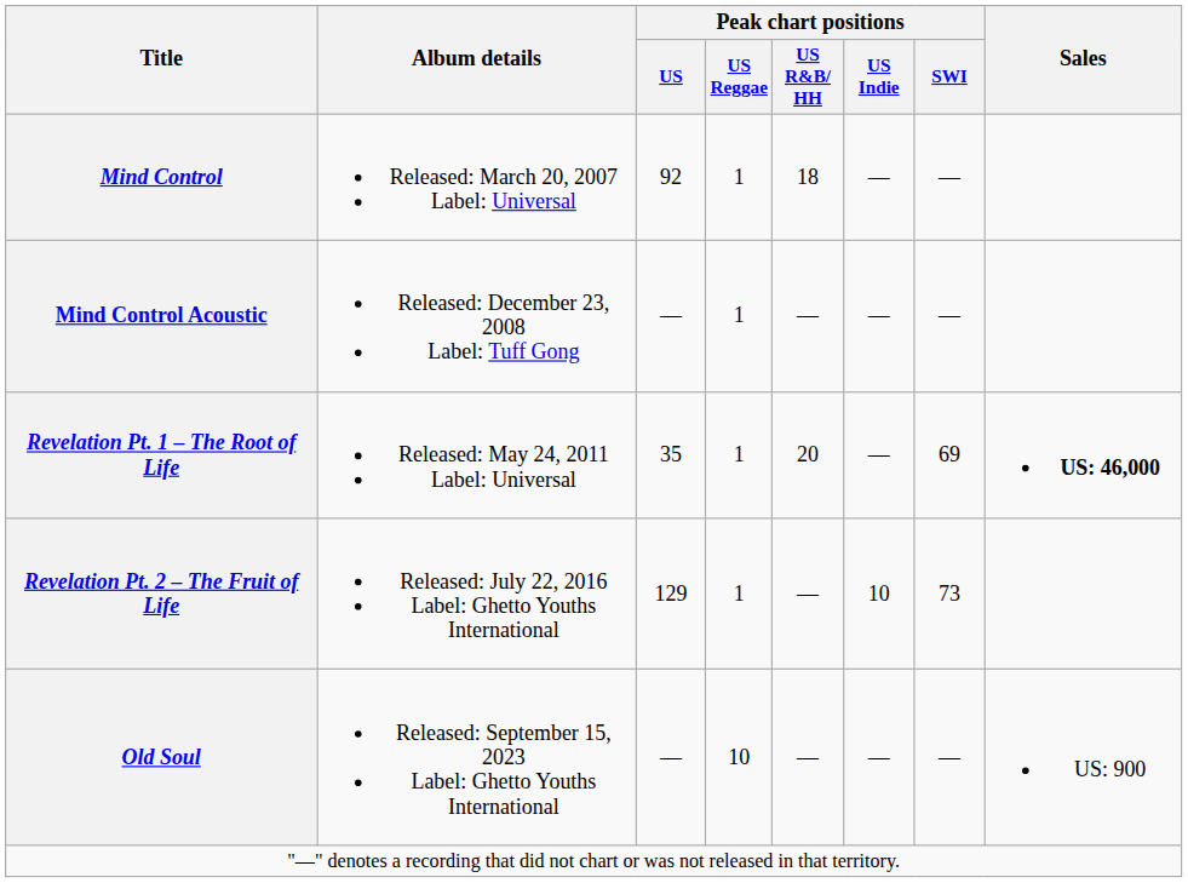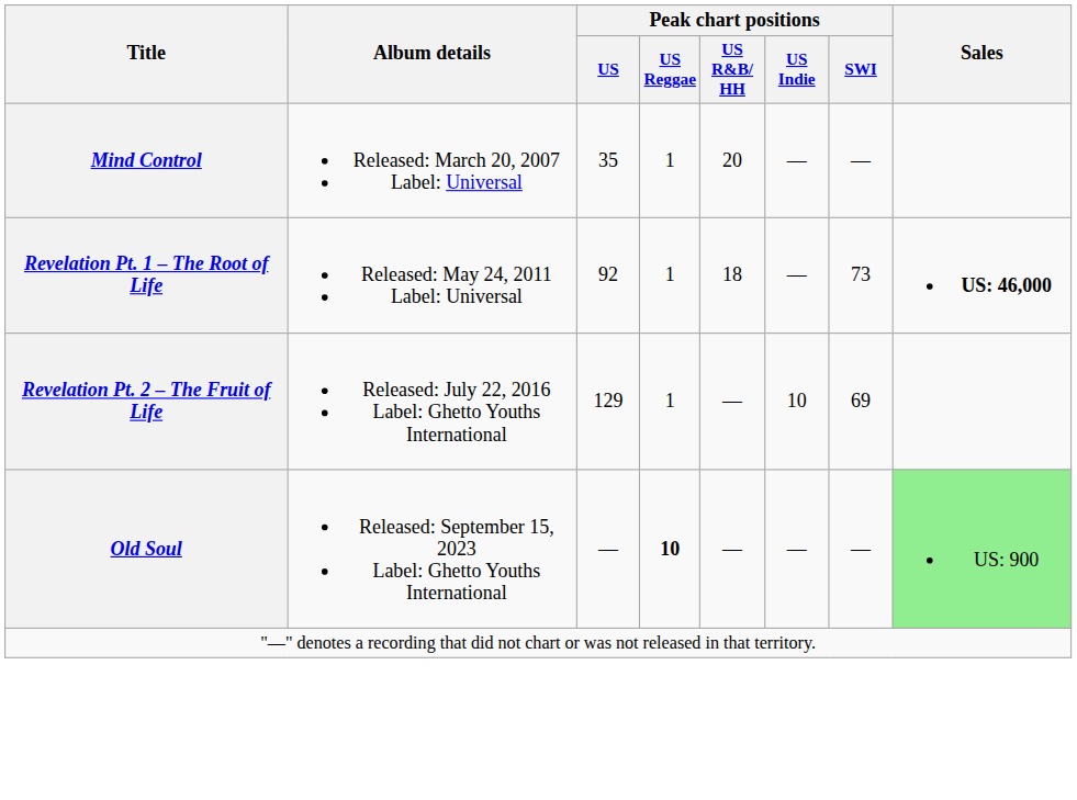Mind Control | Peak chart positions / US: 92 -> 35
Mind Control | Peak chart positions / US R&B/ HH: 18 -> 20
- row: Mind Control Acoustic | Released: December 23, 2008 Label: Tuff Gong | — | 1 | — | — | —
Revelation Pt. 1 – The Root of Life | Peak chart positions / US: 35 -> 92
Revelation Pt. 1 – The Root of Life | Peak chart positions / US R&B/ HH: 20 -> 18
Revelation Pt. 1 – The Root of Life | Peak chart positions / SWI: 69 -> 73
Revelation Pt. 2 – The Fruit of Life | Peak chart positions / SWI: 73 -> 69
Old Soul | Peak chart positions / US Reggae: normal -> bold
Old Soul | Sales: no background -> lightgreen background
